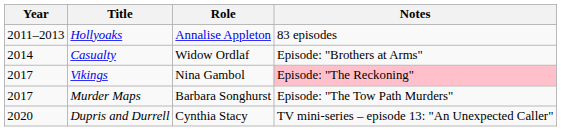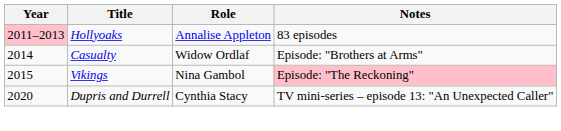Hollyoaks | Year: no background -> pink background
Vikings | Year: 2017 -> 2015
- row: 2017 | Murder Maps | Barbara Songhurst | Episode: "The Tow Path Murders"
